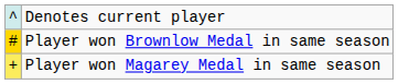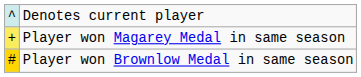rows swapped: Player won Magarey Medal in same season <-> Player won Brownlow Medal in same season
